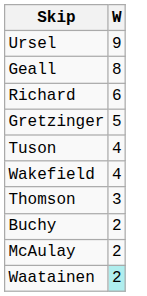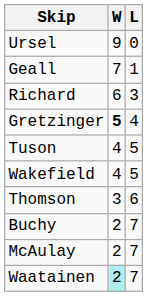+ column: L | 0 | 1 | 3 | 4 | 5 | 5 | 6 | 7 | 7 | 7
Geall | W: 8 -> 7
Gretzinger | W: normal -> bold
